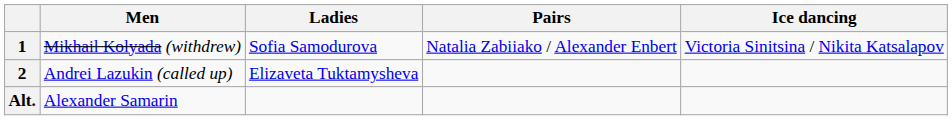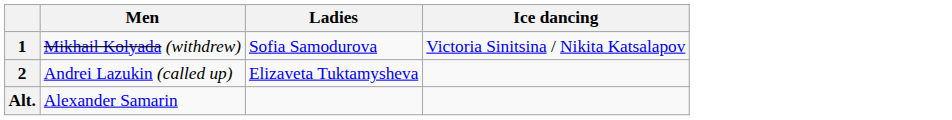- column: Pairs | Natalia Zabiiako / Alexander Enbert
